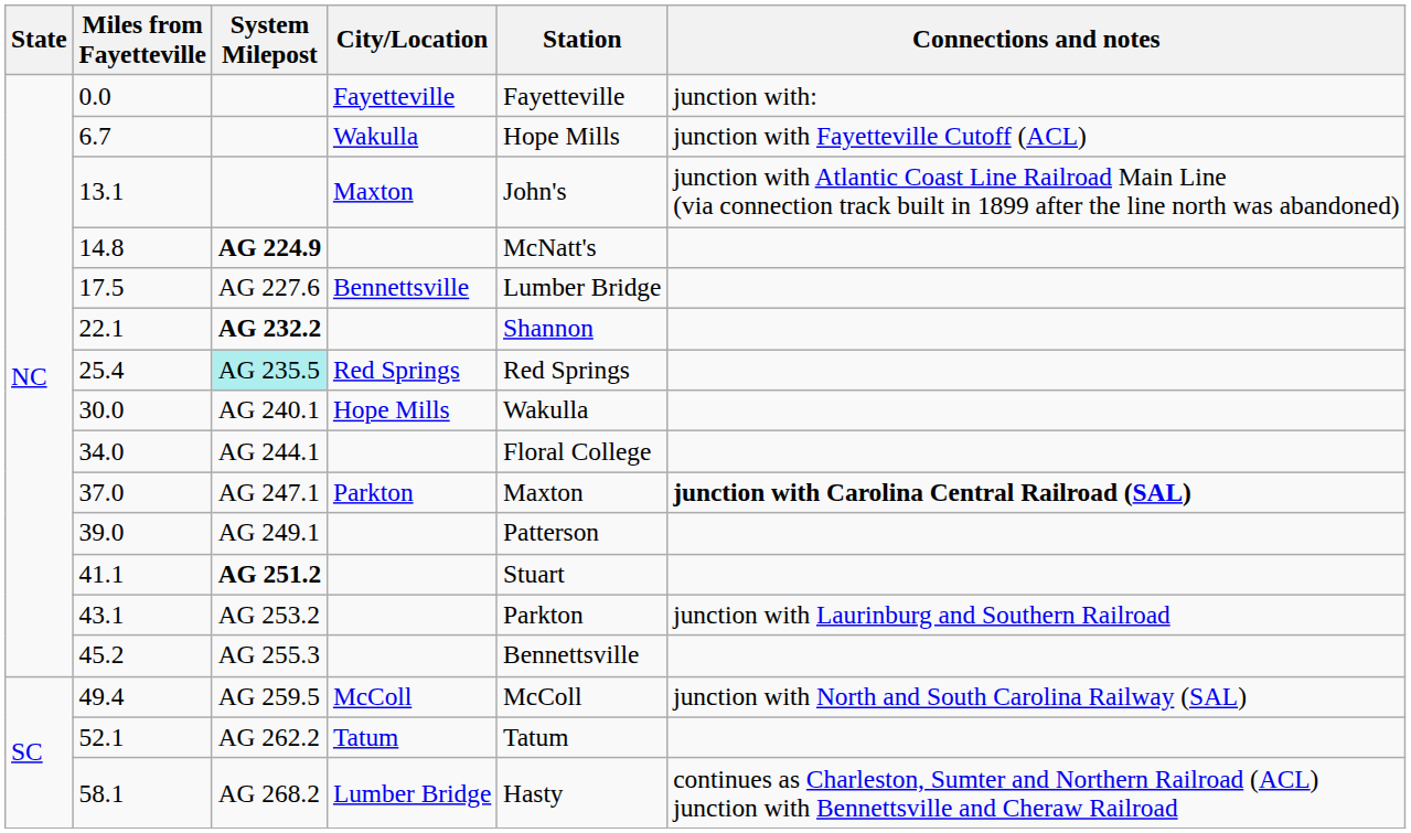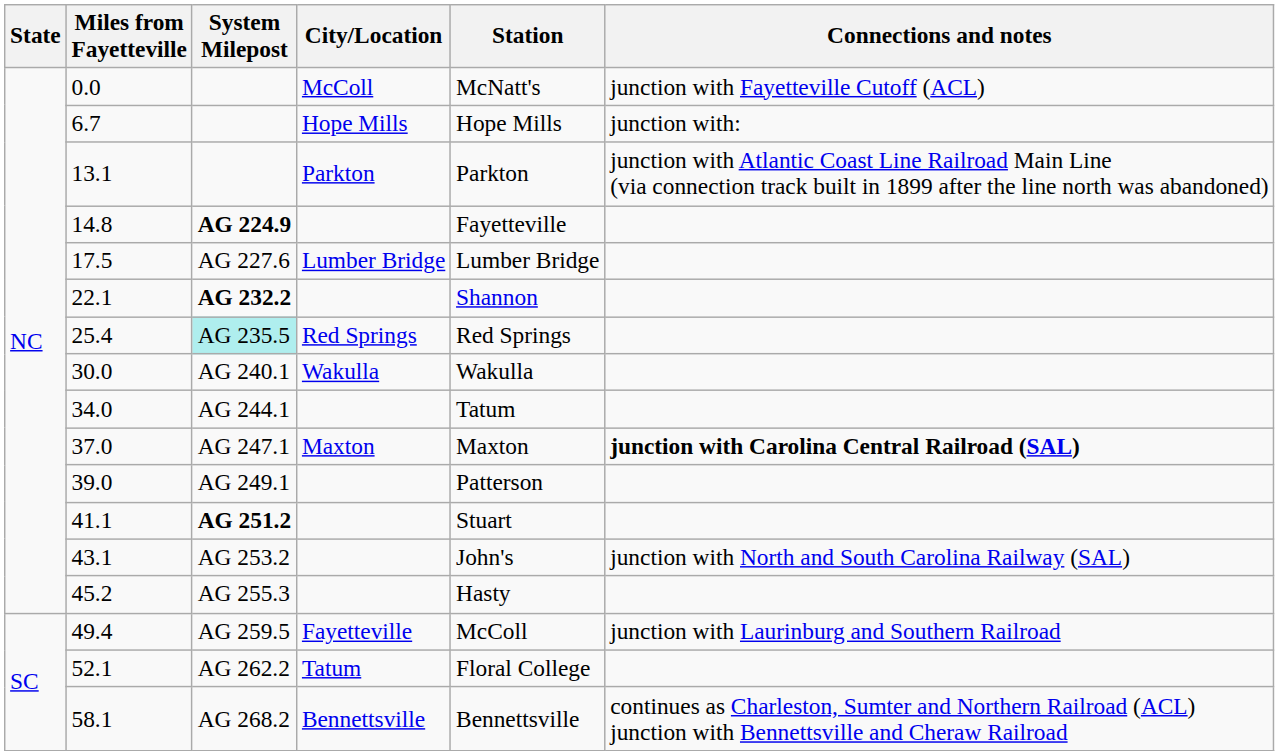0.0 | City/Location: Fayetteville -> McColl
0.0 | Station: Fayetteville -> McNatt's
0.0 | Connections and notes: junction with: -> junction with Fayetteville Cutoff (ACL)
6.7 | City/Location: Wakulla -> Hope Mills
6.7 | Connections and notes: junction with Fayetteville Cutoff (ACL) -> junction with:
13.1 | City/Location: Maxton -> Parkton
13.1 | Station: John's -> Parkton
14.8 | Station: McNatt's -> Fayetteville
17.5 | City/Location: Bennettsville -> Lumber Bridge
30.0 | City/Location: Hope Mills -> Wakulla
34.0 | Station: Floral College -> Tatum
37.0 | City/Location: Parkton -> Maxton
43.1 | Station: Parkton -> John's
43.1 | Connections and notes: junction with Laurinburg and Southern Railroad -> junction with North and South Carolina Railway (SAL)
45.2 | Station: Bennettsville -> Hasty
49.4 | City/Location: McColl -> Fayetteville
49.4 | Connections and notes: junction with North and South Carolina Railway (SAL) -> junction with Laurinburg and Southern Railroad
52.1 | Station: Tatum -> Floral College
58.1 | City/Location: Lumber Bridge -> Bennettsville
58.1 | Station: Hasty -> Bennettsville
